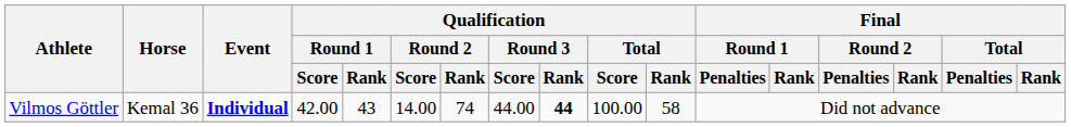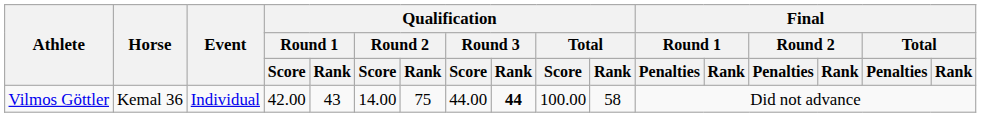Vilmos Göttler | Event: bold -> normal
Vilmos Göttler | Qualification / Round 2 / Rank: 74 -> 75
